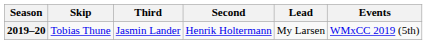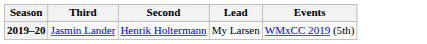- column: Skip | Tobias Thune
